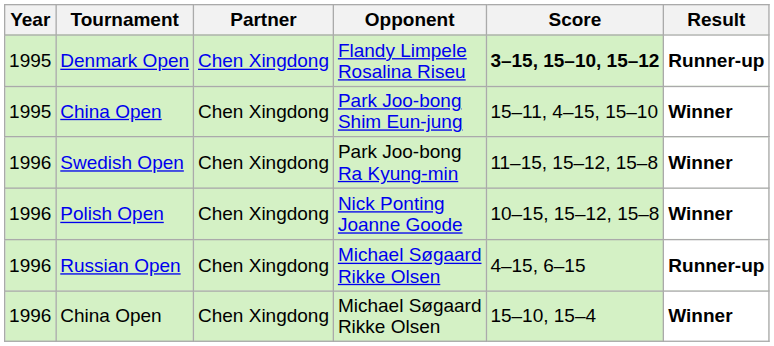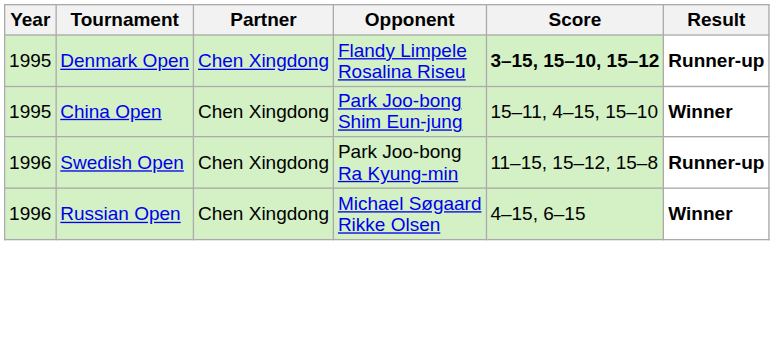Swedish Open | Result: Winner -> Runner-up
- row: 1996 | Polish Open | Chen Xingdong | Nick Ponting Joanne Goode | 10–15, 15–12, 15–8 | Winner
Russian Open | Result: Runner-up -> Winner
- row: 1996 | China Open | Chen Xingdong | Michael Søgaard Rikke Olsen | 15–10, 15–4 | Winner
